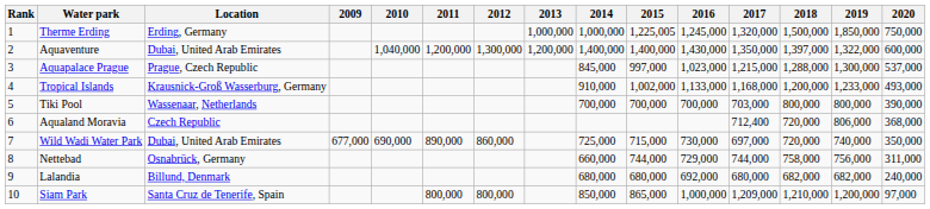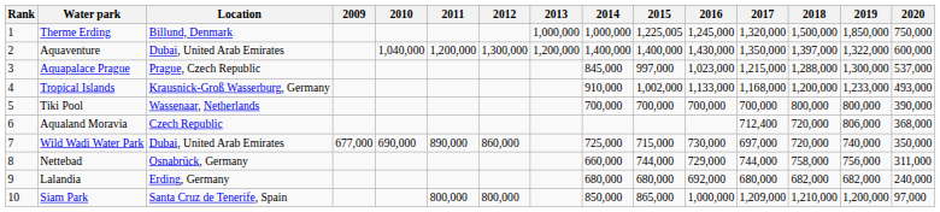Therme Erding | Location: Erding, Germany -> Billund, Denmark
Tiki Pool | 2017: 703,000 -> 700,000
Lalandia | Location: Billund, Denmark -> Erding, Germany
